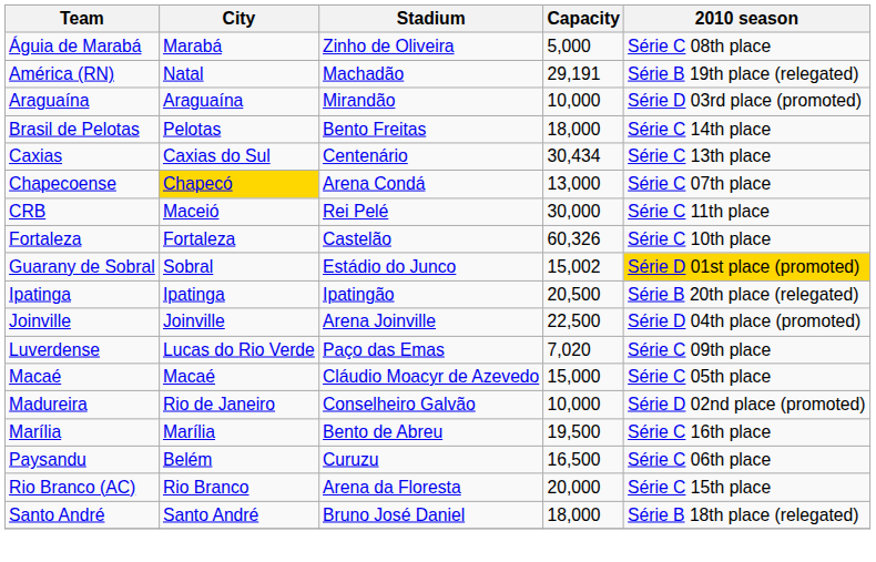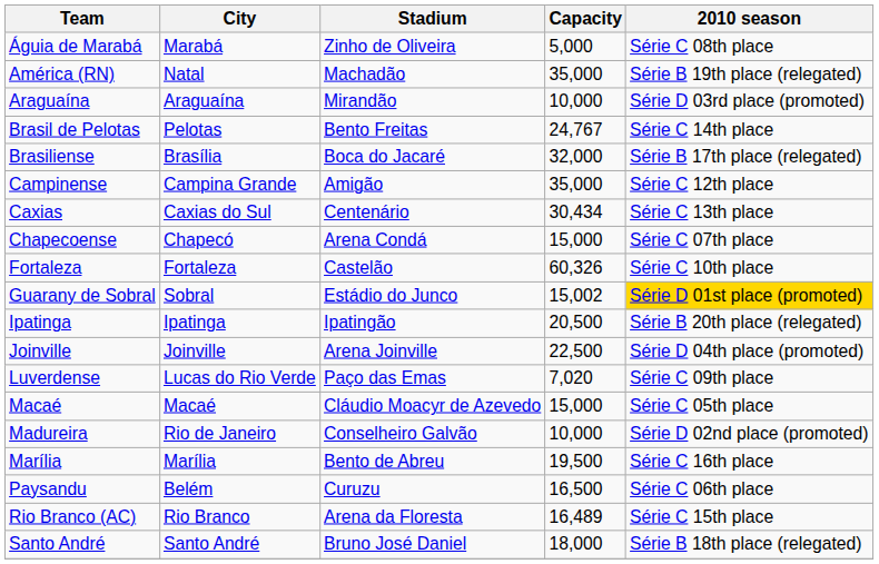América (RN) | Capacity: 29,191 -> 35,000
Brasil de Pelotas | Capacity: 18,000 -> 24,767
+ row: Brasiliense | Brasília | Boca do Jacaré | 32,000 | Série B 17th place (relegated)
+ row: Campinense | Campina Grande | Amigão | 35,000 | Série C 12th place
Chapecoense | City: gold background -> no background
Chapecoense | Capacity: 13,000 -> 15,000
- row: CRB | Maceió | Rei Pelé | 30,000 | Série C 11th place
Rio Branco (AC) | Capacity: 20,000 -> 16,489
